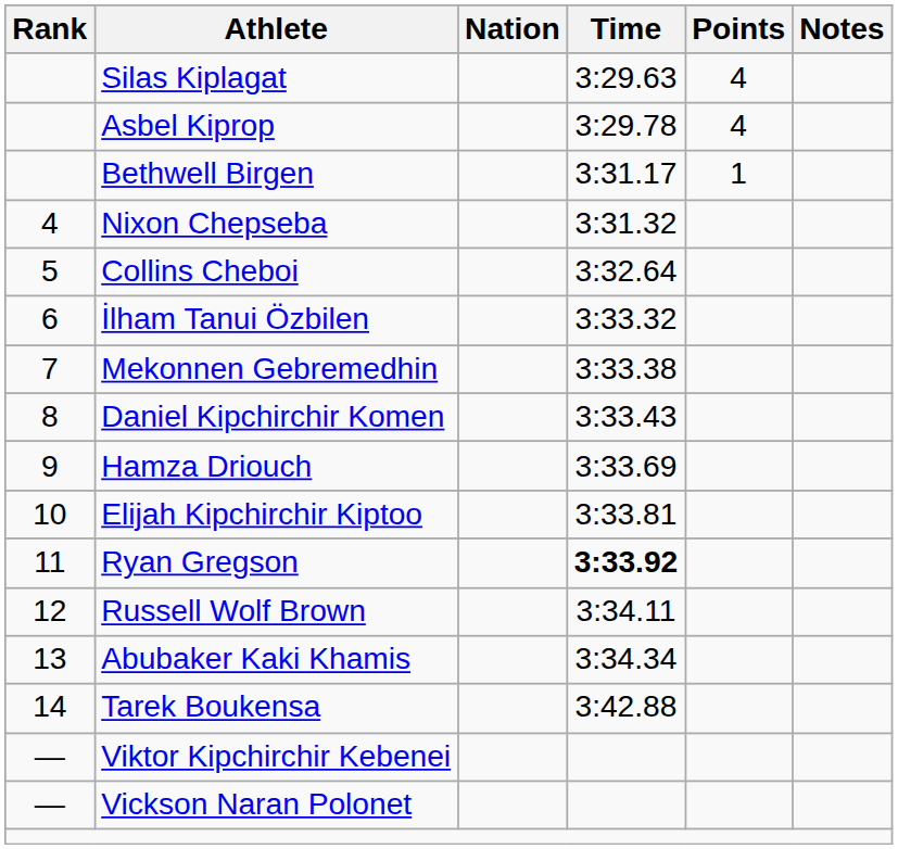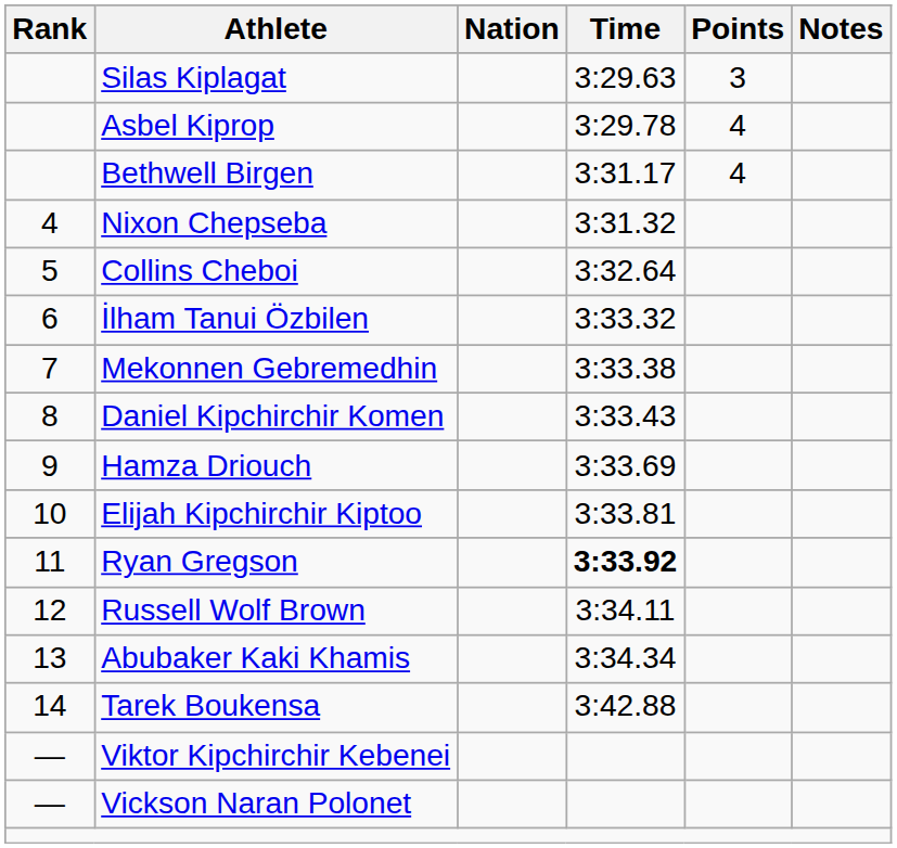Silas Kiplagat | Points: 4 -> 3
Bethwell Birgen | Points: 1 -> 4
